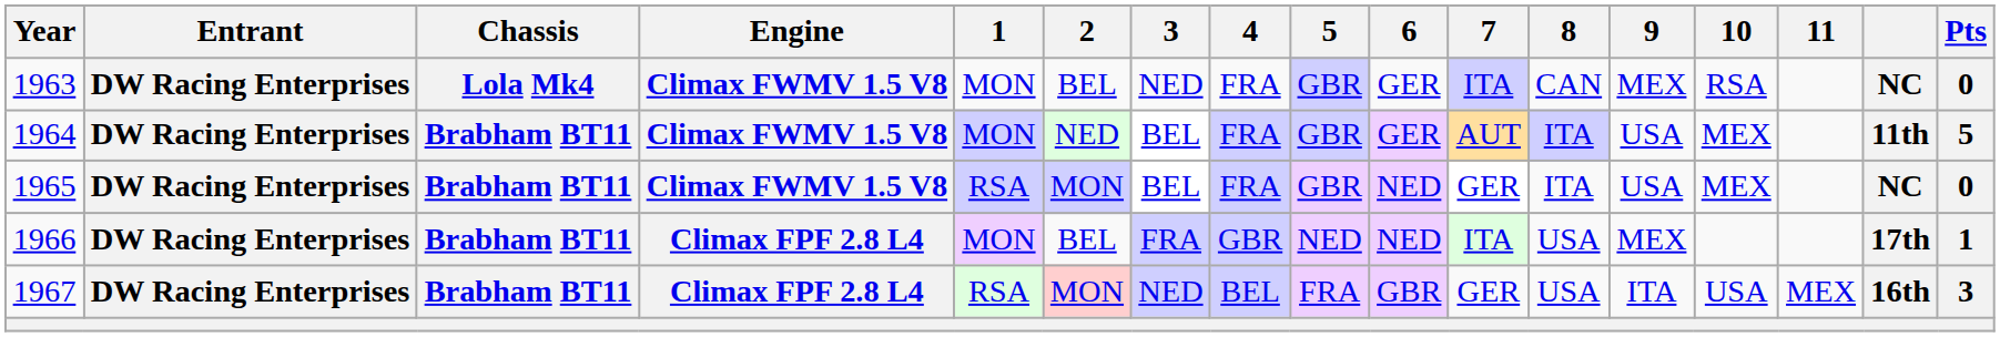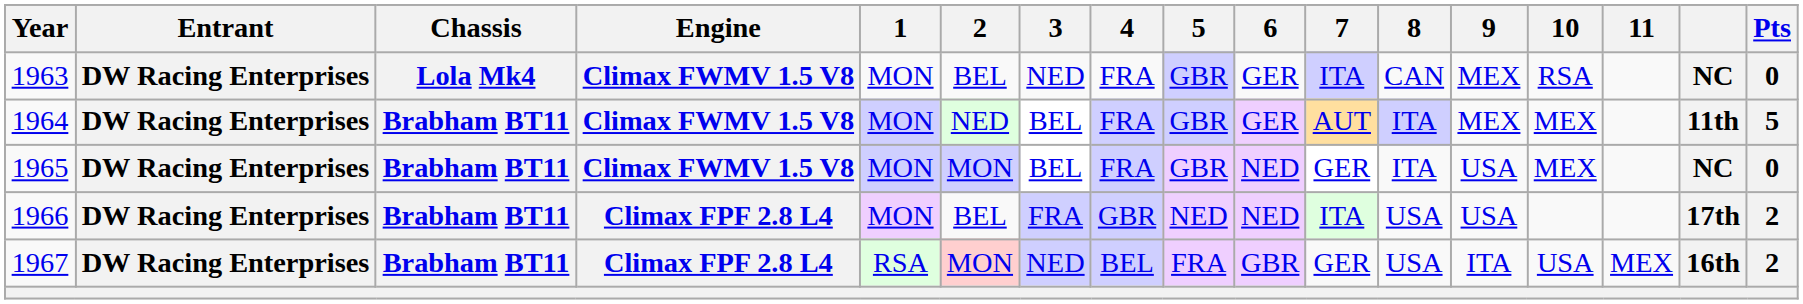1964 | 9: USA -> MEX
1965 | 1: RSA -> MON
1966 | 9: MEX -> USA
1966 | Pts: 1 -> 2
1967 | Pts: 3 -> 2
